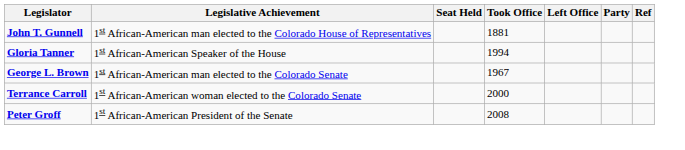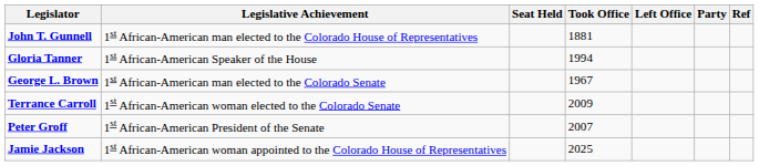Terrance Carroll | Took Office: 2000 -> 2009
Peter Groff | Took Office: 2008 -> 2007
+ row: Jamie Jackson | 1st African-American woman appointed to the Colorado House of Representatives | 2025
